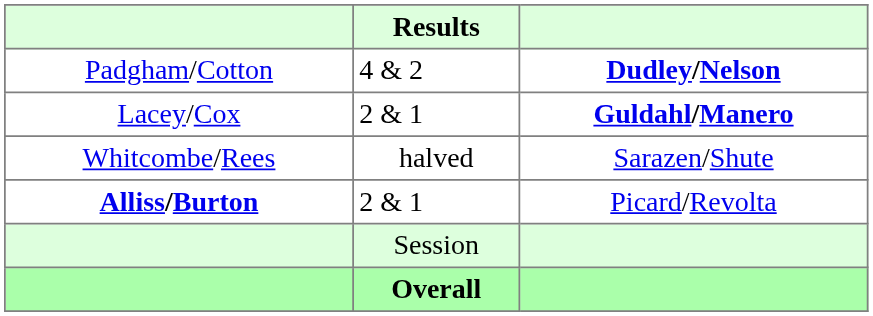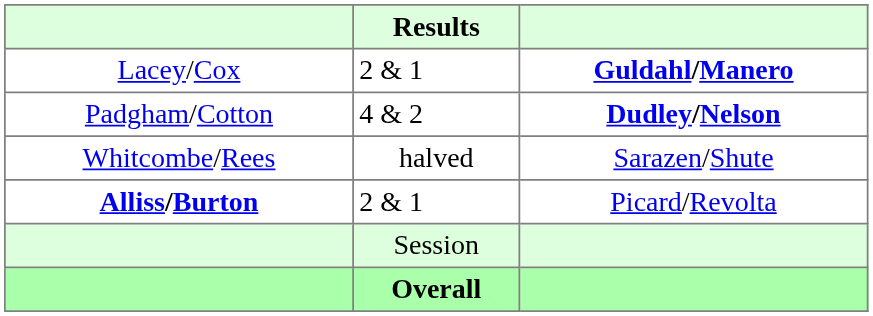rows swapped: Padgham/Cotton <-> Lacey/Cox
